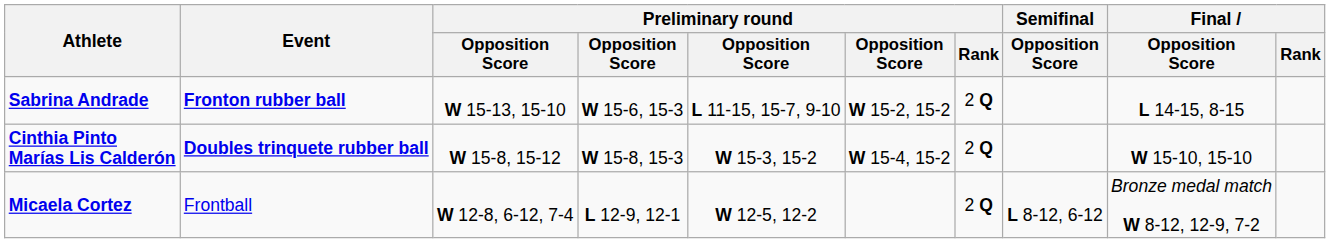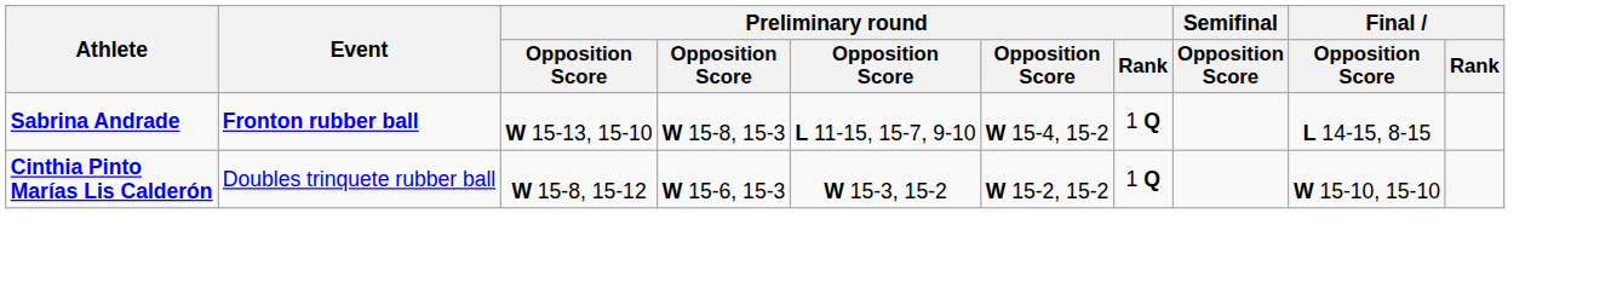Sabrina Andrade | column 4: W 15-6, 15-3 -> W 15-8, 15-3
Sabrina Andrade | column 6: W 15-2, 15-2 -> W 15-4, 15-2
Sabrina Andrade | Preliminary round / Rank: 2 Q -> 1 Q
Cinthia Pinto Marías Lis Calderón | Event: bold -> normal
Cinthia Pinto Marías Lis Calderón | column 4: W 15-8, 15-3 -> W 15-6, 15-3
Cinthia Pinto Marías Lis Calderón | column 6: W 15-4, 15-2 -> W 15-2, 15-2
Cinthia Pinto Marías Lis Calderón | Preliminary round / Rank: 2 Q -> 1 Q
- row: Micaela Cortez | Frontball | W 12-8, 6-12, 7-4 | L 12-9, 12-1 | W 12-5, 12-2 | 2 Q | L 8-12, 6-12 | Bronze medal match W 8-12, 12-9, 7-2
